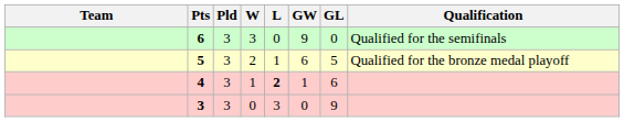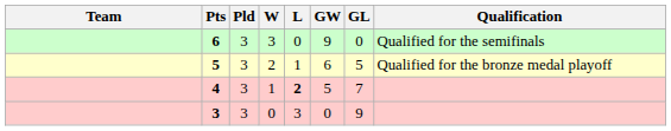4 | GW: 1 -> 5
4 | GL: 6 -> 7
